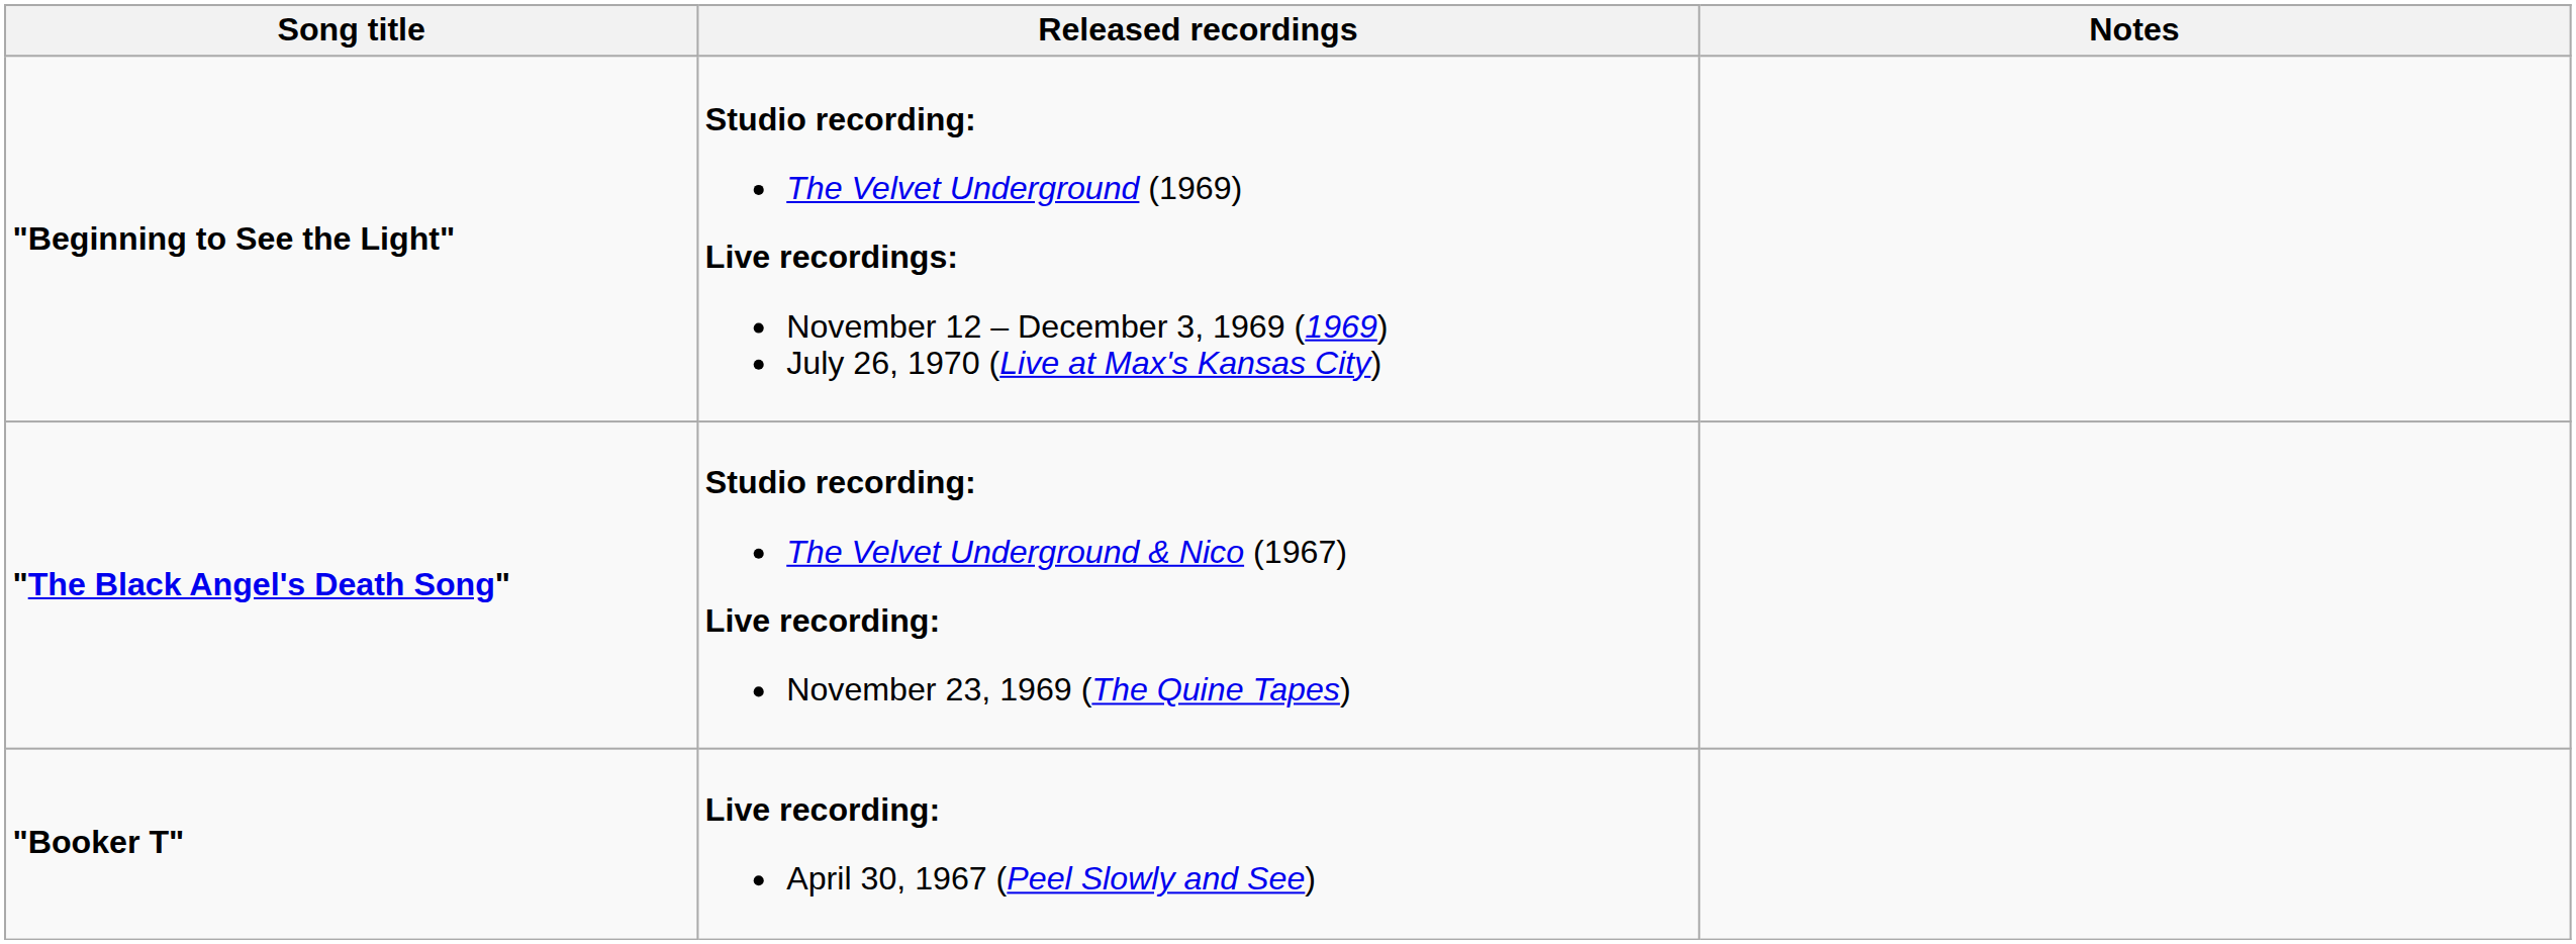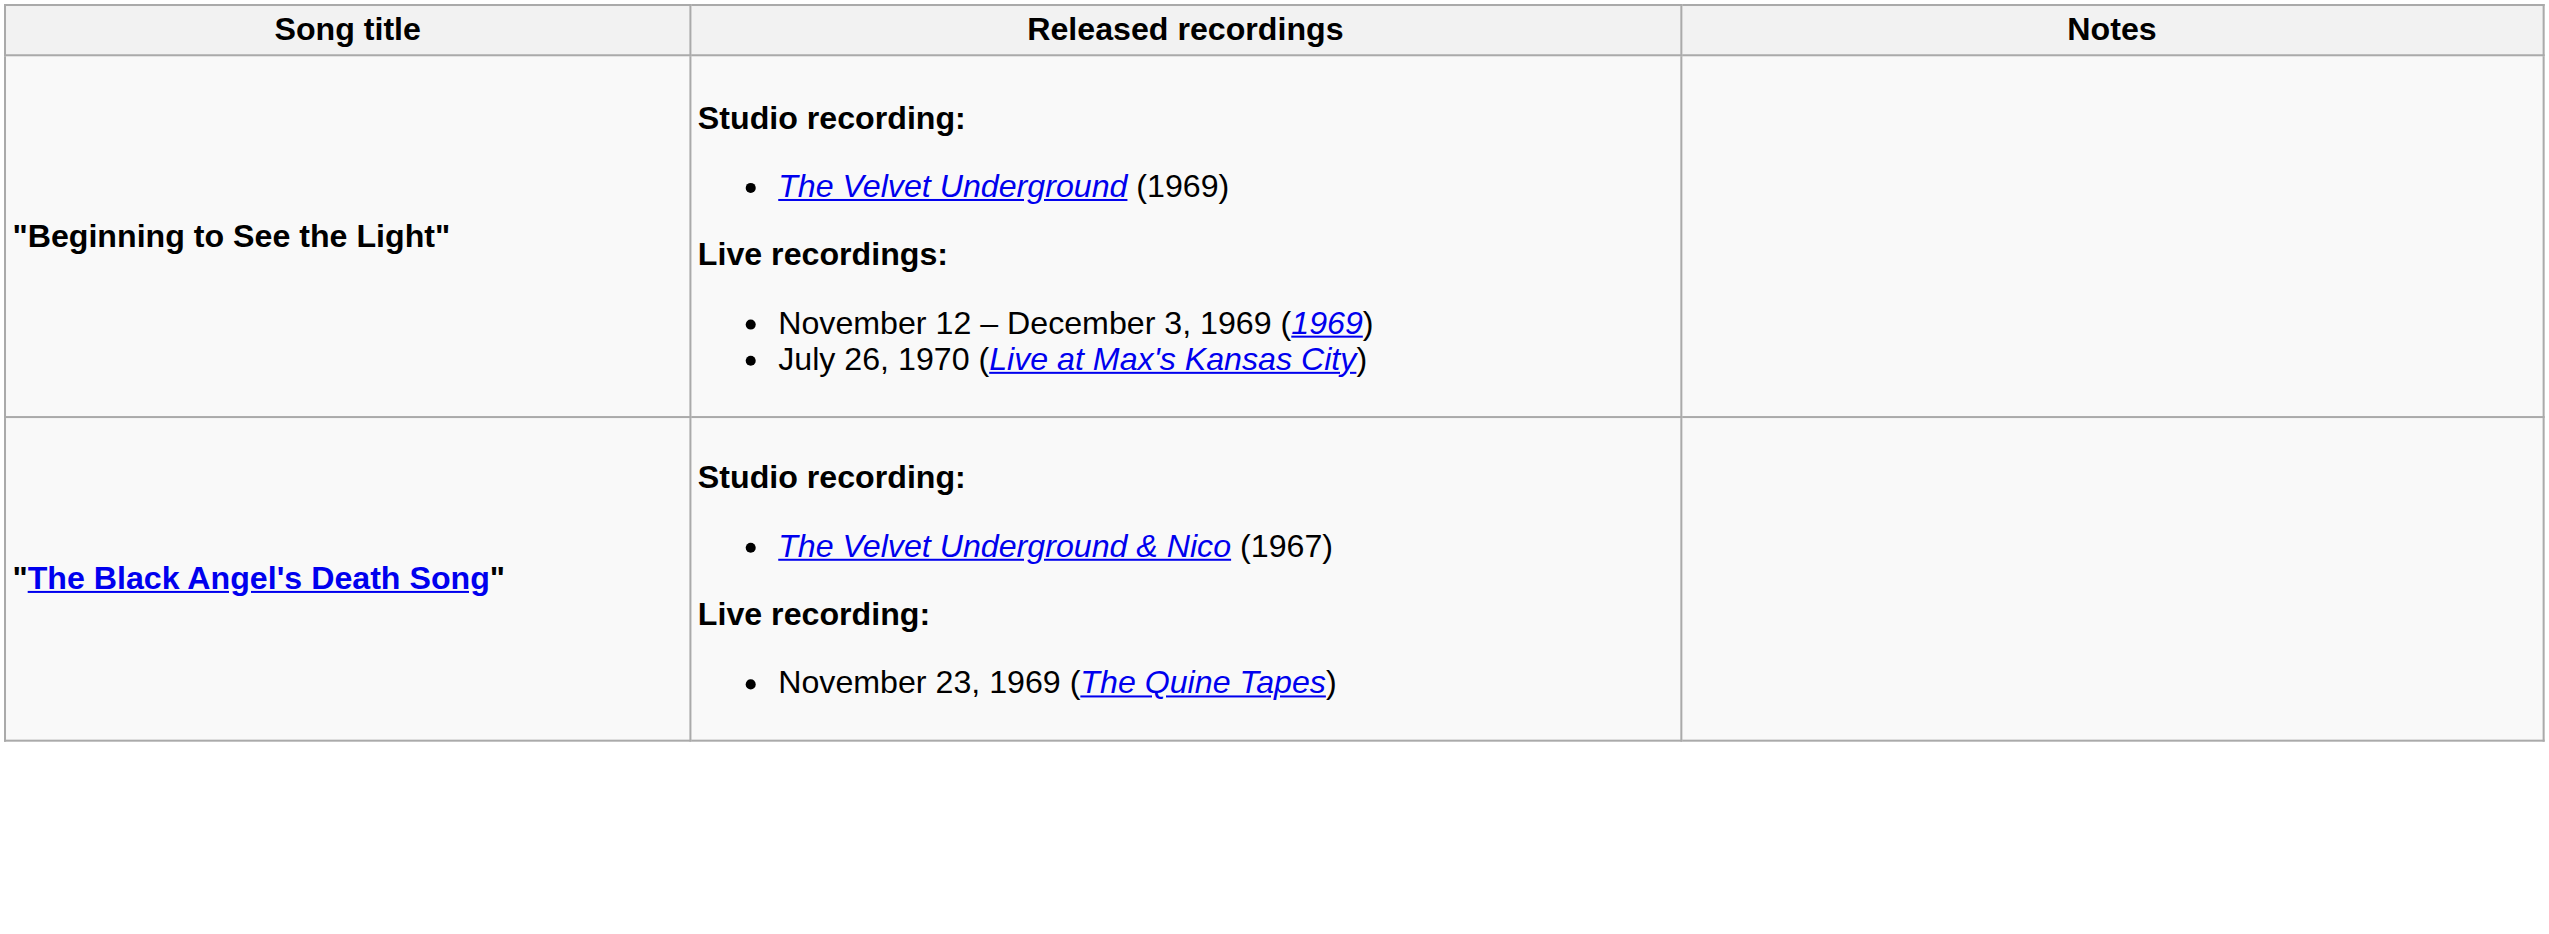- row: "Booker T" | Live recording: April 30, 1967 (Peel Slowly and See)
